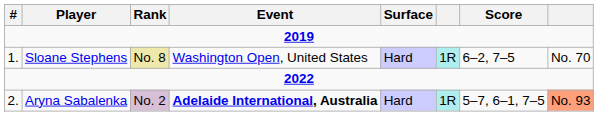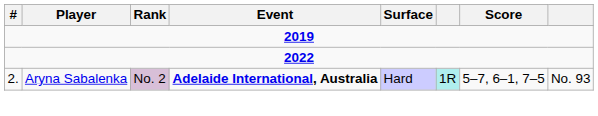- row: 1. | Sloane Stephens | No. 8 | Washington Open, United States | Hard | 1R | 6–2, 7–5 | No. 70
Aryna Sabalenka | column 8: lightsalmon background -> no background
